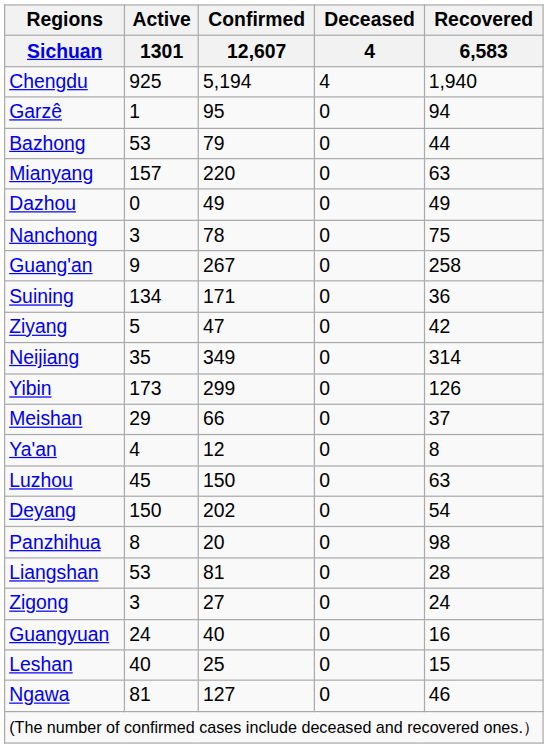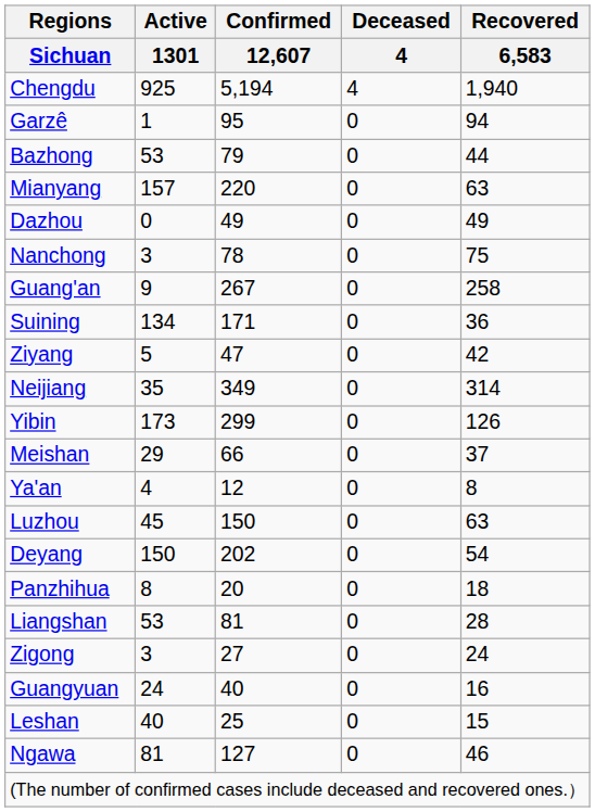Panzhihua | Recovered / 6,583: 98 -> 18
